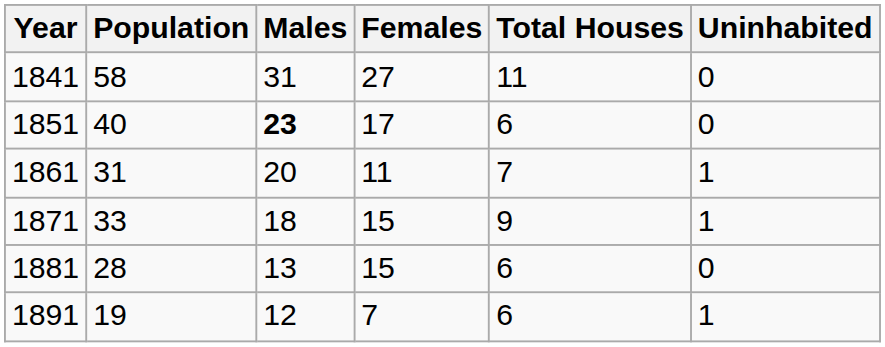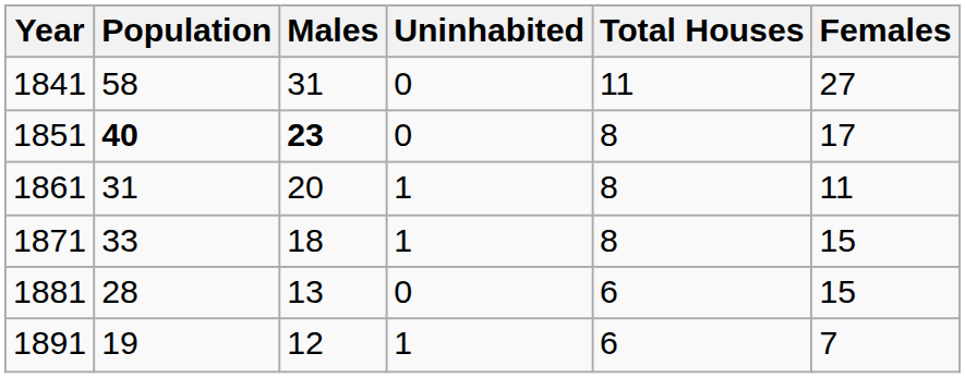columns swapped: Females <-> Uninhabited
1851 | Population: normal -> bold
1851 | Total Houses: 6 -> 8
1861 | Total Houses: 7 -> 8
1871 | Total Houses: 9 -> 8
